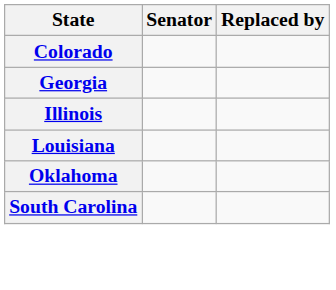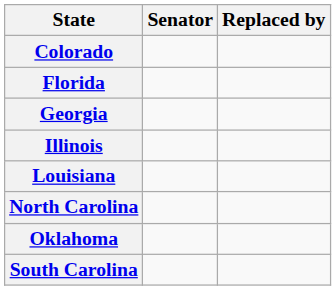+ row: Florida
+ row: North Carolina
